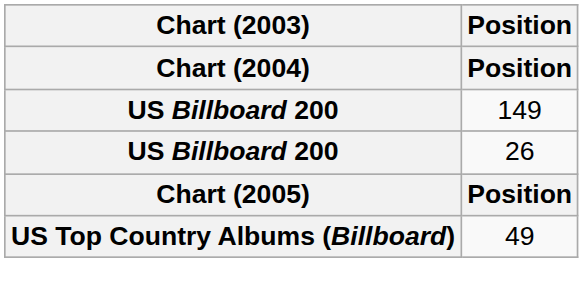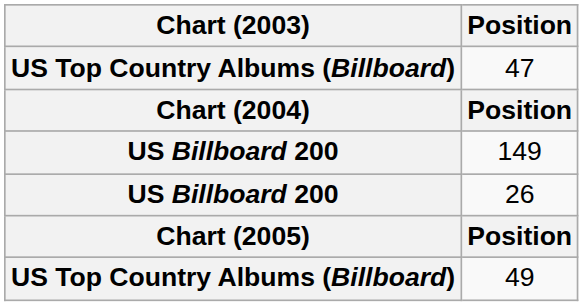+ row: US Top Country Albums (Billboard) | 47
